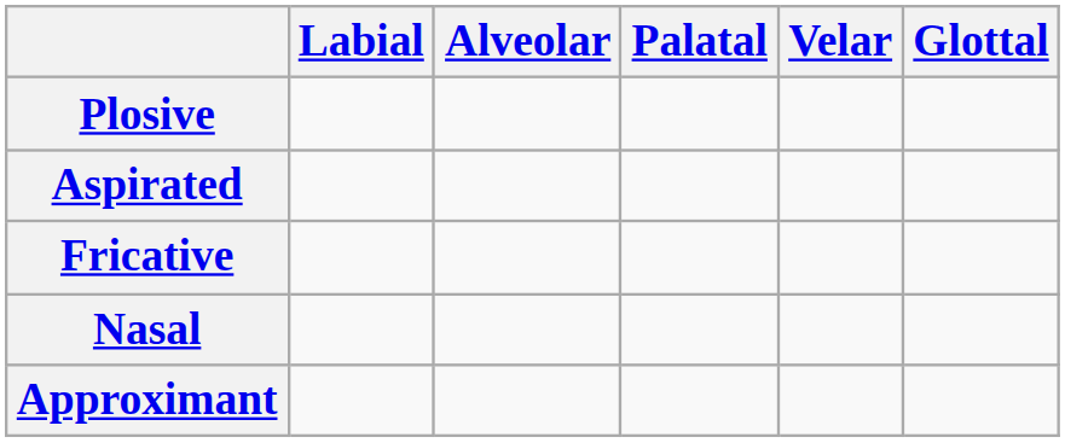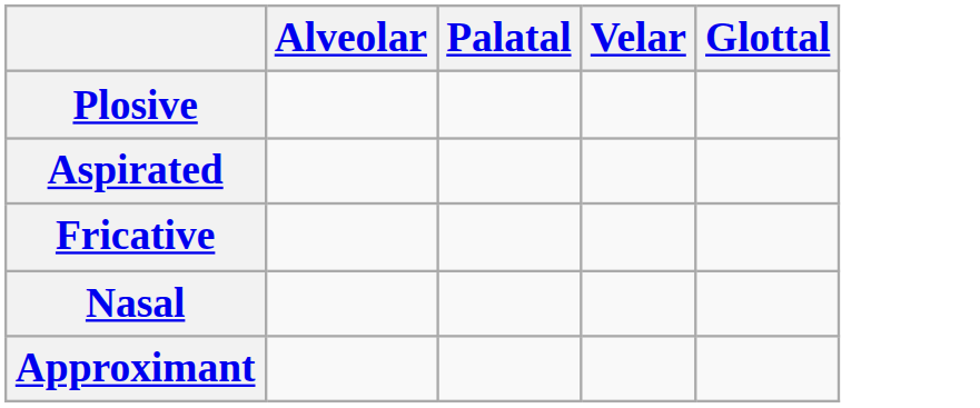- column: Labial
